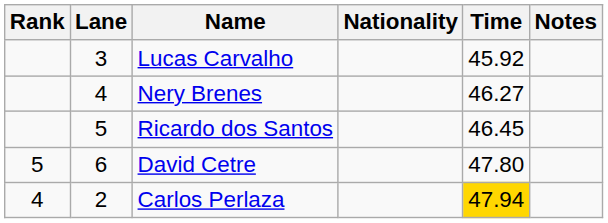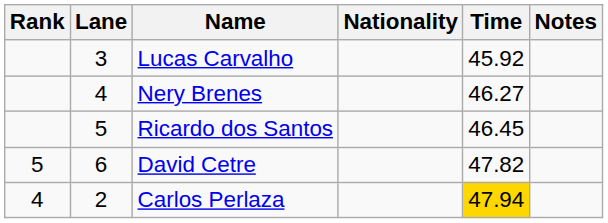David Cetre | Time: 47.80 -> 47.82
